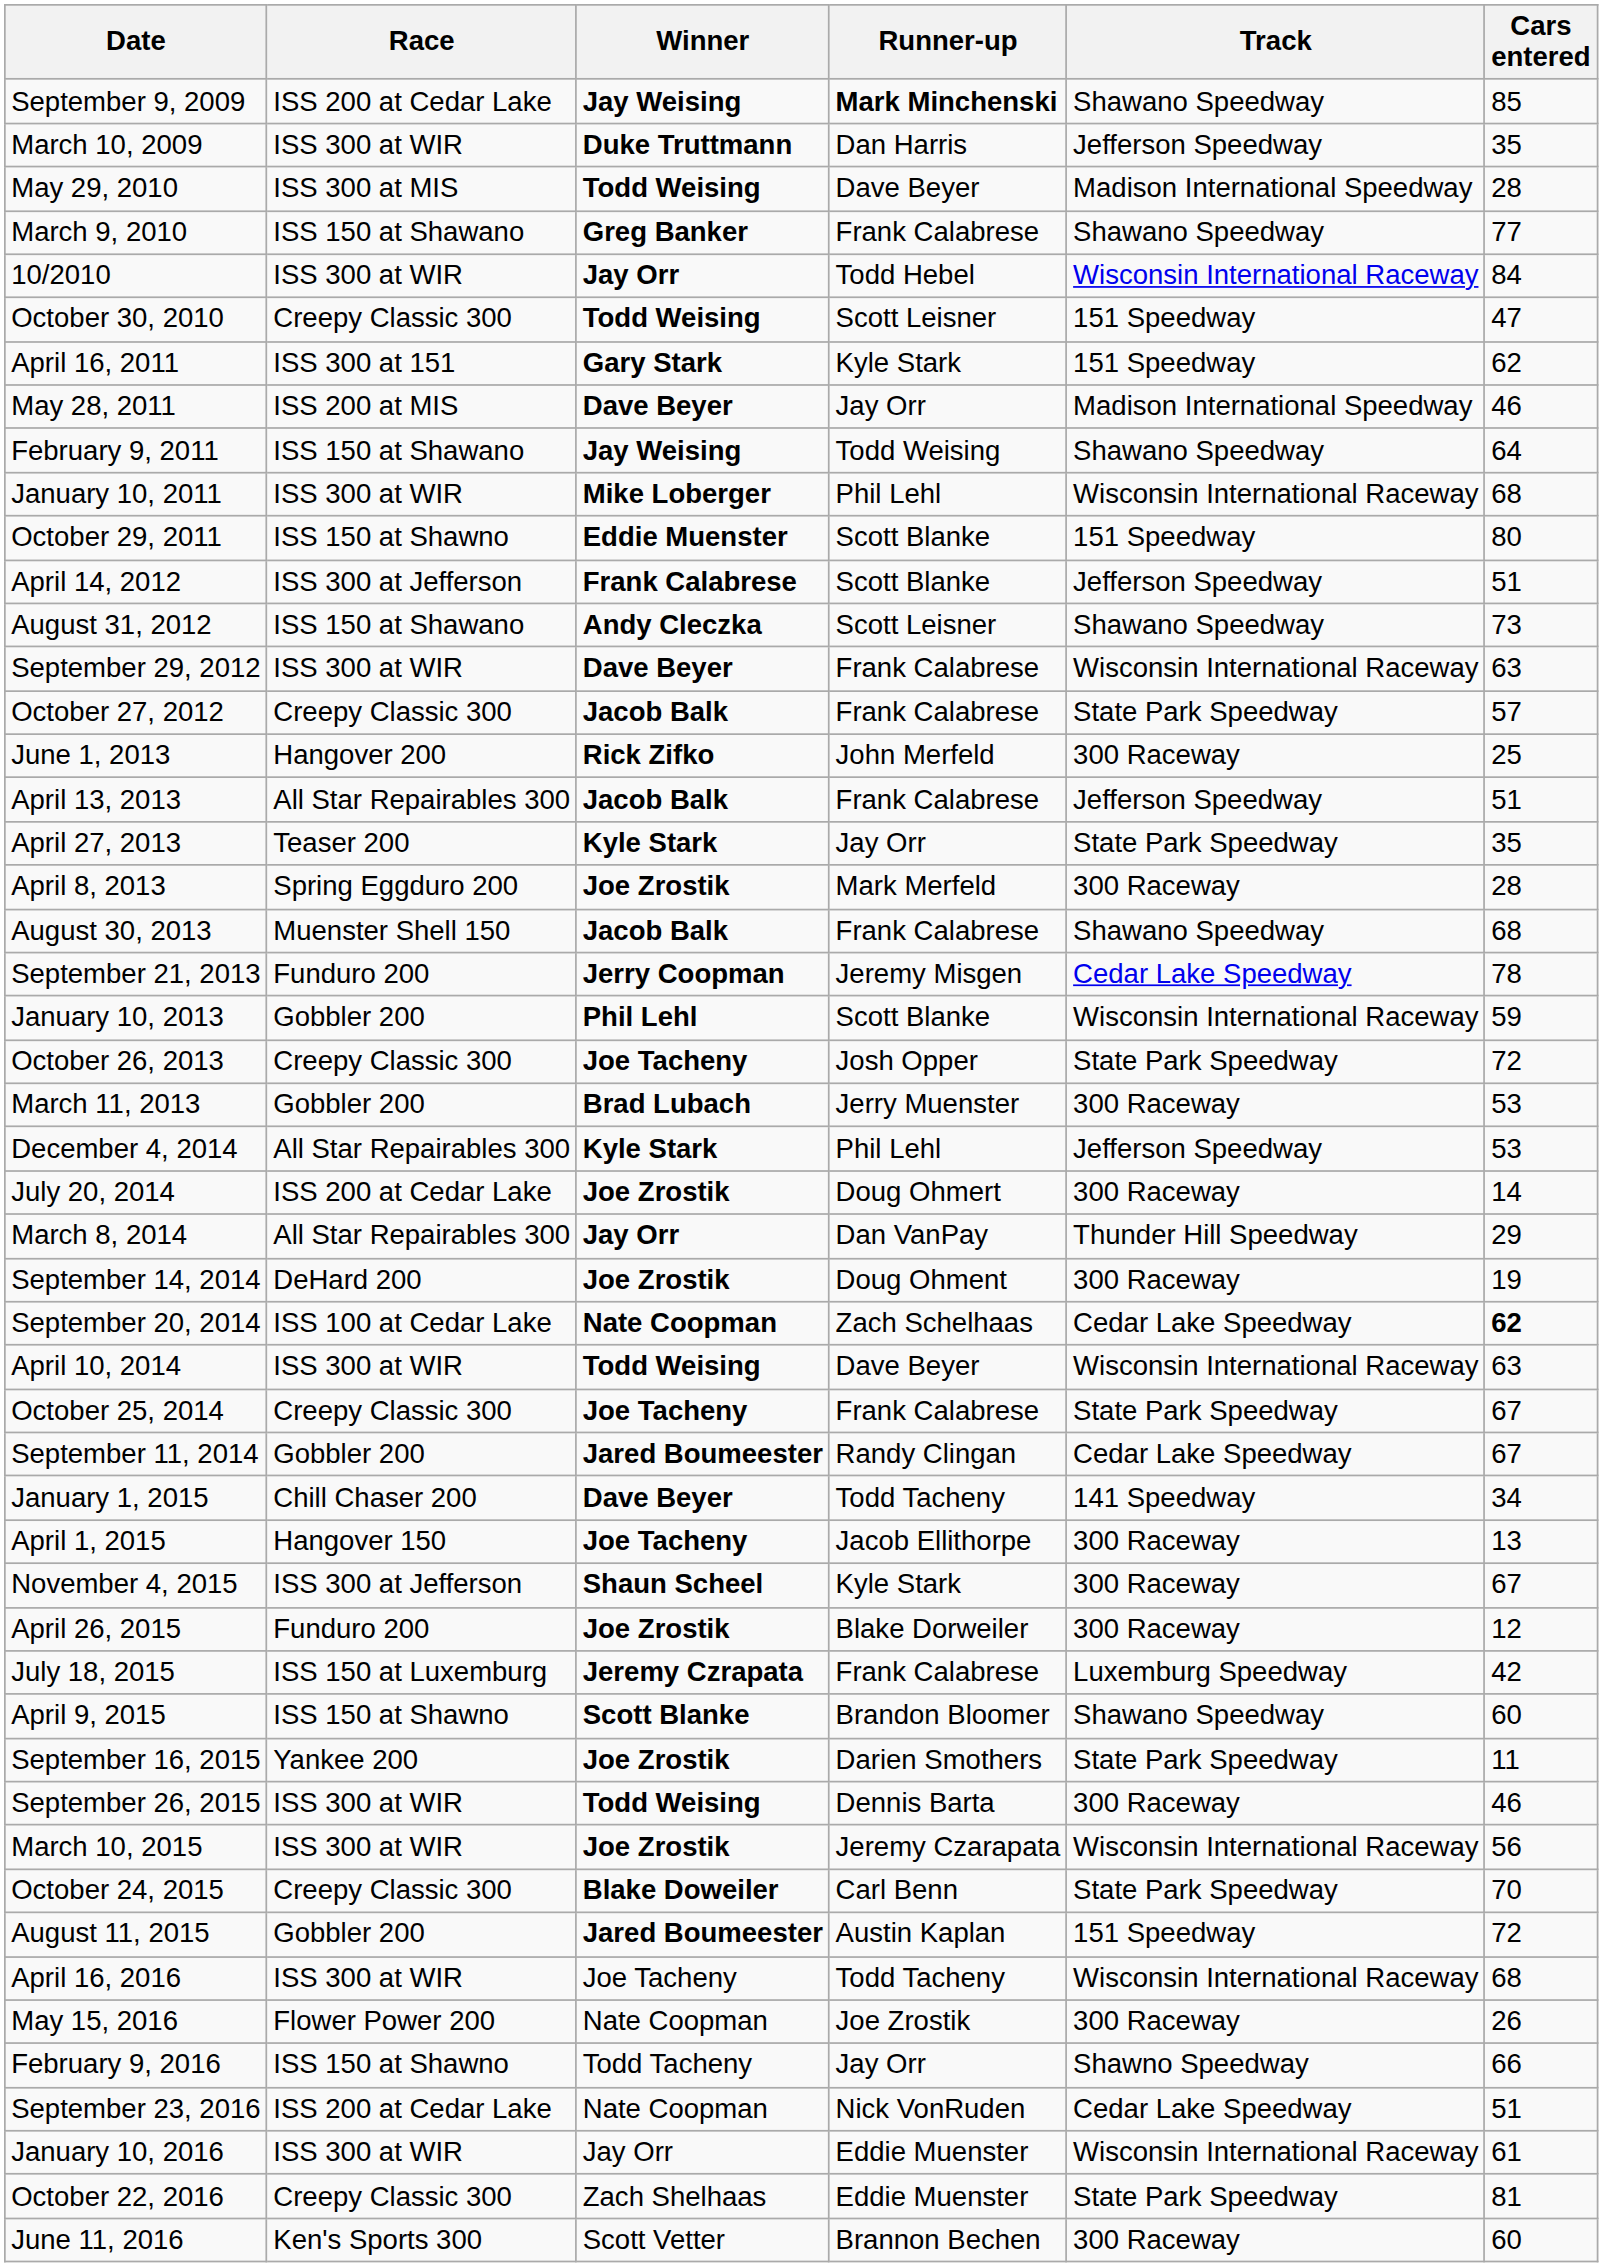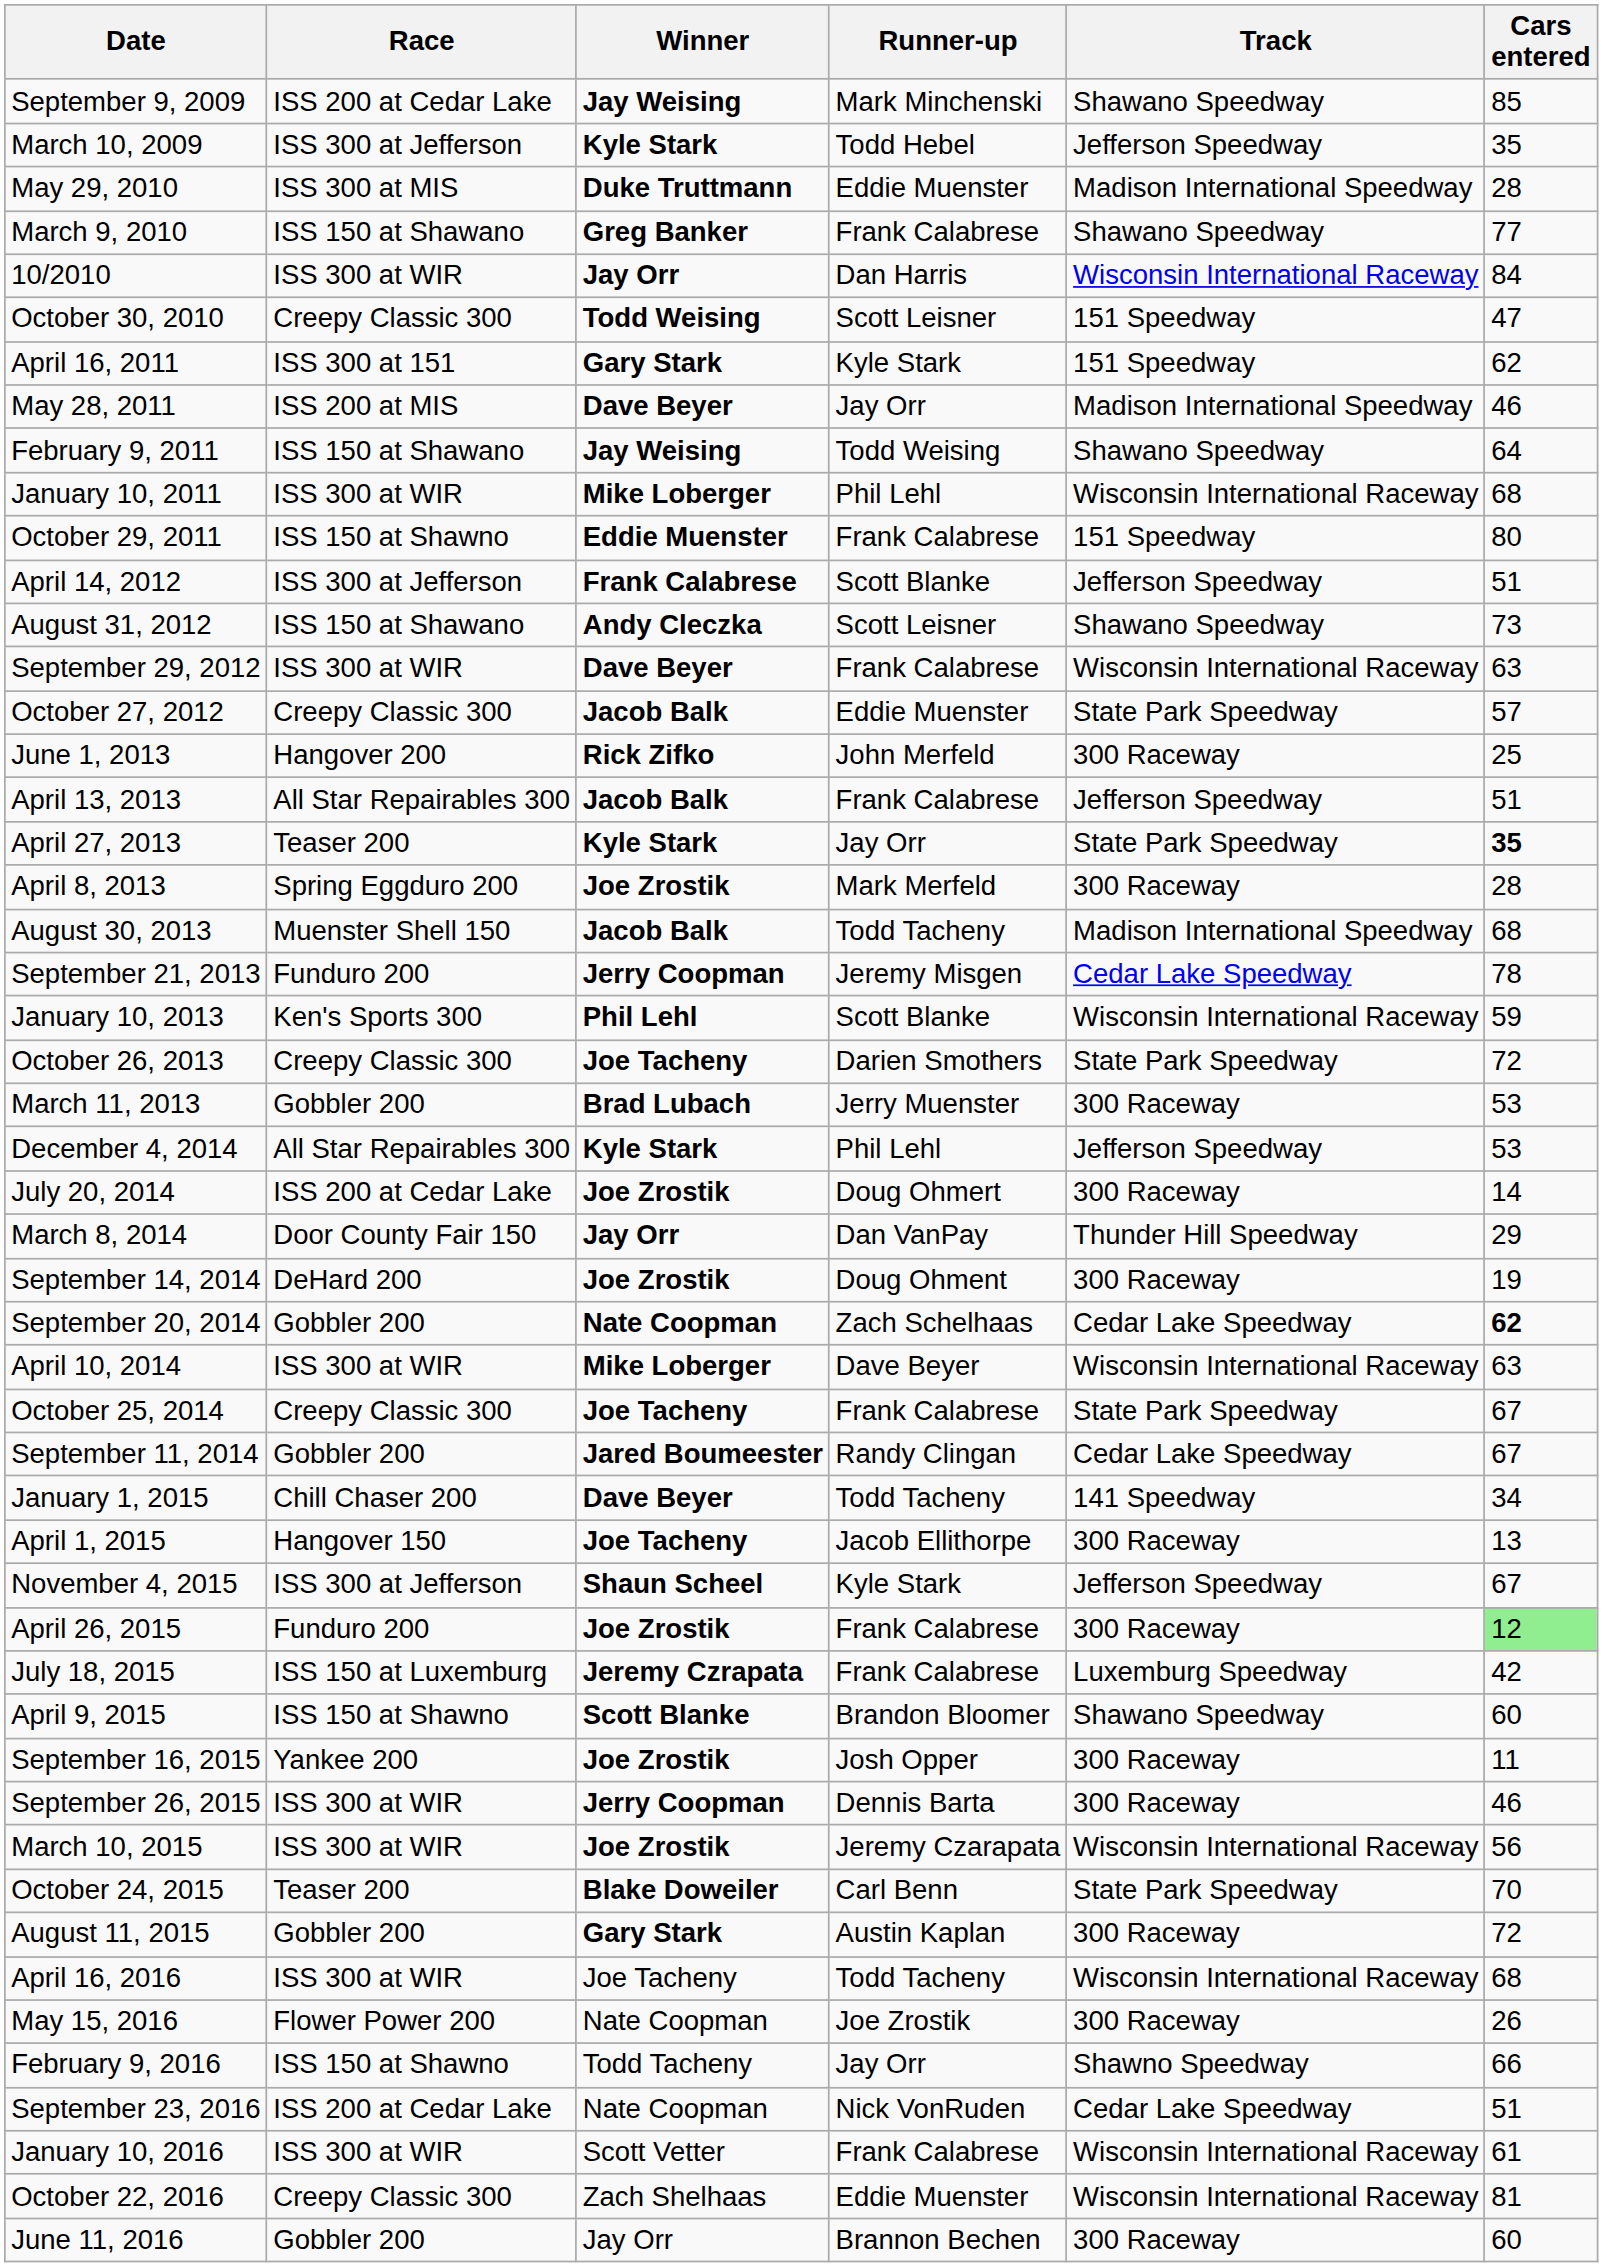September 9, 2009 | Runner-up: bold -> normal
March 10, 2009 | Race: ISS 300 at WIR -> ISS 300 at Jefferson
March 10, 2009 | Winner: Duke Truttmann -> Kyle Stark
March 10, 2009 | Runner-up: Dan Harris -> Todd Hebel
May 29, 2010 | Winner: Todd Weising -> Duke Truttmann
May 29, 2010 | Runner-up: Dave Beyer -> Eddie Muenster
10/2010 | Runner-up: Todd Hebel -> Dan Harris
October 29, 2011 | Runner-up: Scott Blanke -> Frank Calabrese
October 27, 2012 | Runner-up: Frank Calabrese -> Eddie Muenster
April 27, 2013 | Cars entered: normal -> bold
August 30, 2013 | Runner-up: Frank Calabrese -> Todd Tacheny
August 30, 2013 | Track: Shawano Speedway -> Madison International Speedway
January 10, 2013 | Race: Gobbler 200 -> Ken's Sports 300
October 26, 2013 | Runner-up: Josh Opper -> Darien Smothers
March 8, 2014 | Race: All Star Repairables 300 -> Door County Fair 150
September 20, 2014 | Race: ISS 100 at Cedar Lake -> Gobbler 200
April 10, 2014 | Winner: Todd Weising -> Mike Loberger
November 4, 2015 | Track: 300 Raceway -> Jefferson Speedway
April 26, 2015 | Runner-up: Blake Dorweiler -> Frank Calabrese
April 26, 2015 | Cars entered: no background -> lightgreen background
September 16, 2015 | Runner-up: Darien Smothers -> Josh Opper
September 16, 2015 | Track: State Park Speedway -> 300 Raceway
September 26, 2015 | Winner: Todd Weising -> Jerry Coopman
October 24, 2015 | Race: Creepy Classic 300 -> Teaser 200
August 11, 2015 | Winner: Jared Boumeester -> Gary Stark
August 11, 2015 | Track: 151 Speedway -> 300 Raceway
January 10, 2016 | Winner: Jay Orr -> Scott Vetter
January 10, 2016 | Runner-up: Eddie Muenster -> Frank Calabrese
October 22, 2016 | Track: State Park Speedway -> Wisconsin International Raceway
June 11, 2016 | Race: Ken's Sports 300 -> Gobbler 200
June 11, 2016 | Winner: Scott Vetter -> Jay Orr
